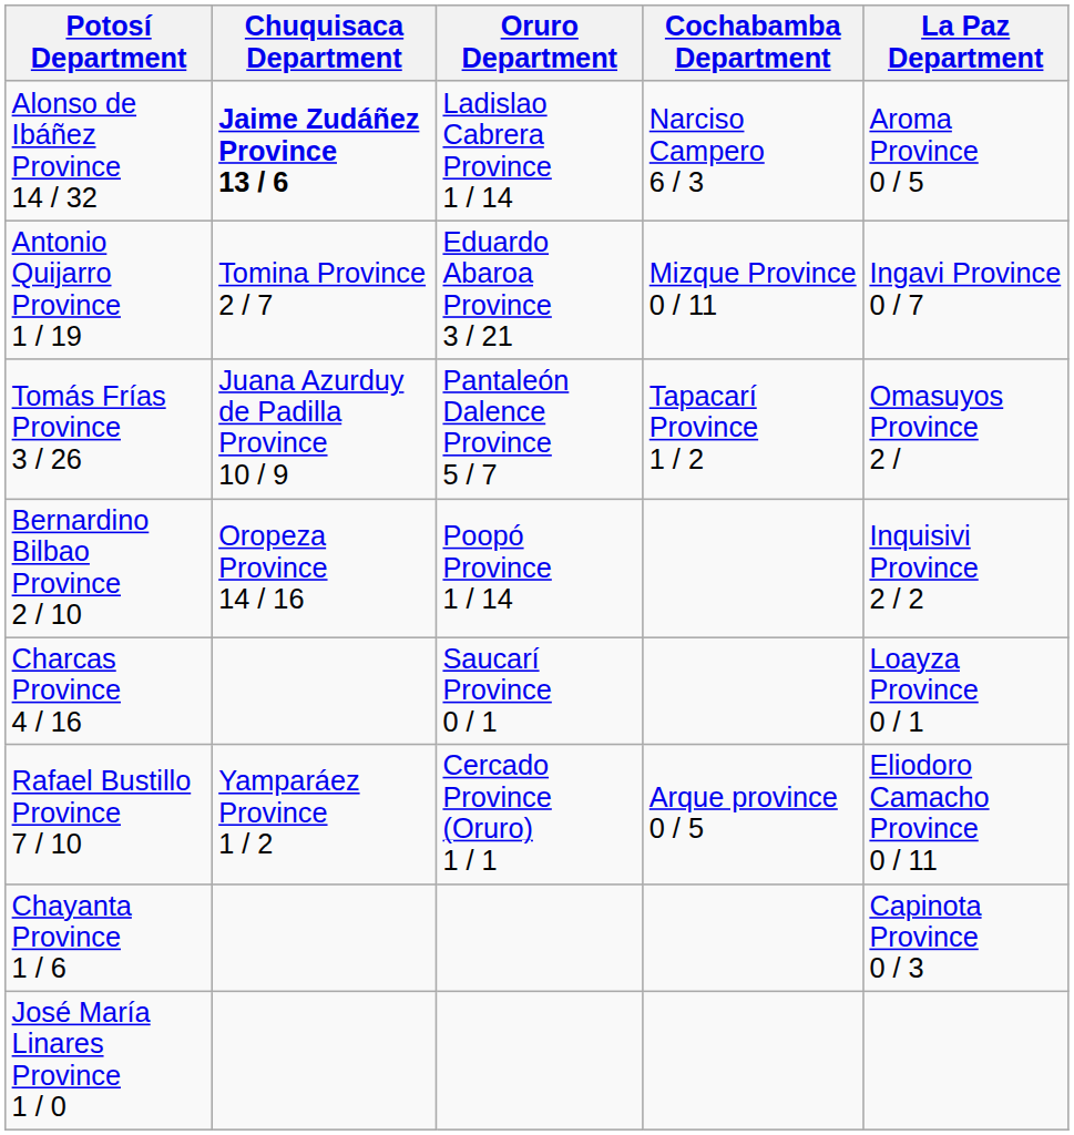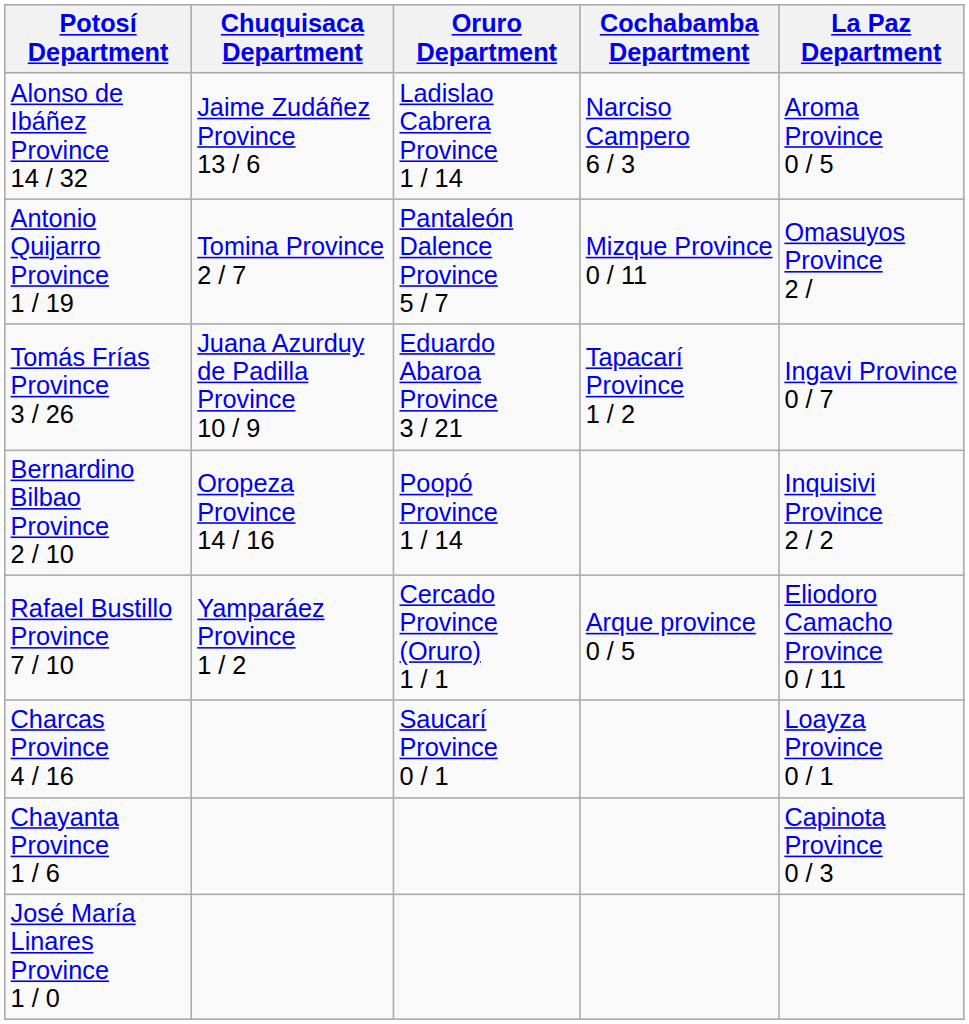Alonso de Ibáñez Province 14 / 32 | Chuquisaca Department: bold -> normal
Antonio Quijarro Province 1 / 19 | Oruro Department: Eduardo Abaroa Province 3 / 21 -> Pantaleón Dalence Province 5 / 7
Antonio Quijarro Province 1 / 19 | La Paz Department: Ingavi Province 0 / 7 -> Omasuyos Province 2 /
Tomás Frías Province 3 / 26 | Oruro Department: Pantaleón Dalence Province 5 / 7 -> Eduardo Abaroa Province 3 / 21
Tomás Frías Province 3 / 26 | La Paz Department: Omasuyos Province 2 / -> Ingavi Province 0 / 7
rows swapped: Rafael Bustillo Province 7 / 10 <-> Charcas Province 4 / 16
